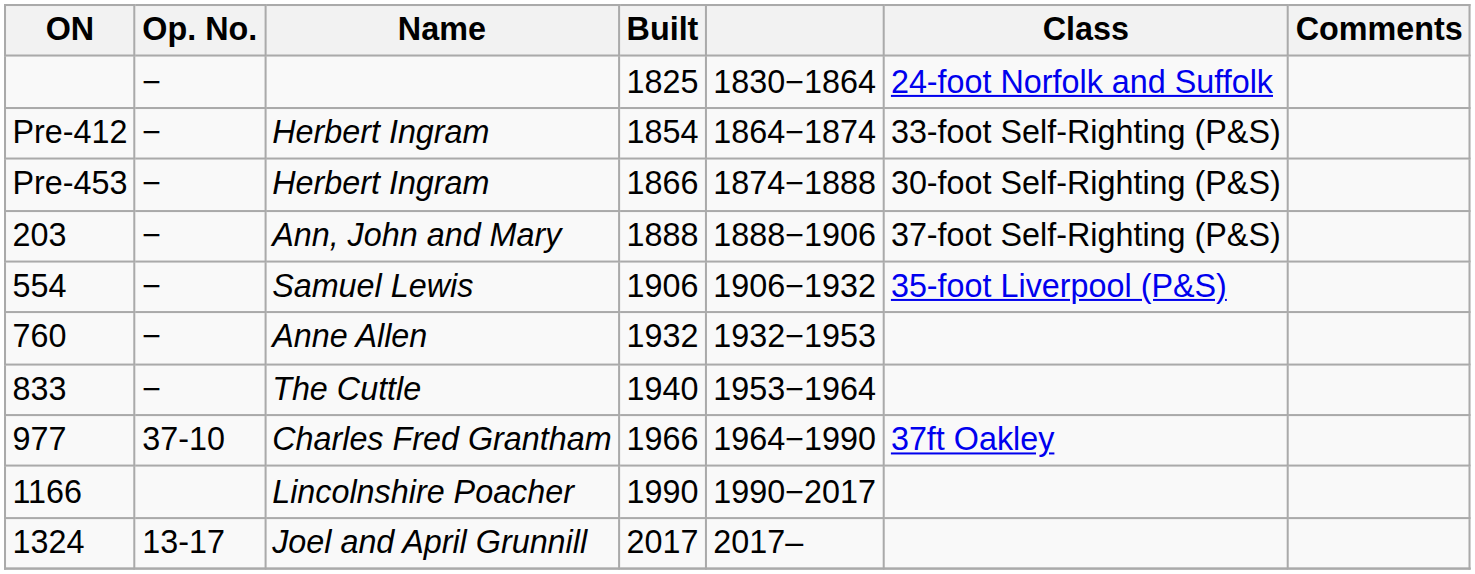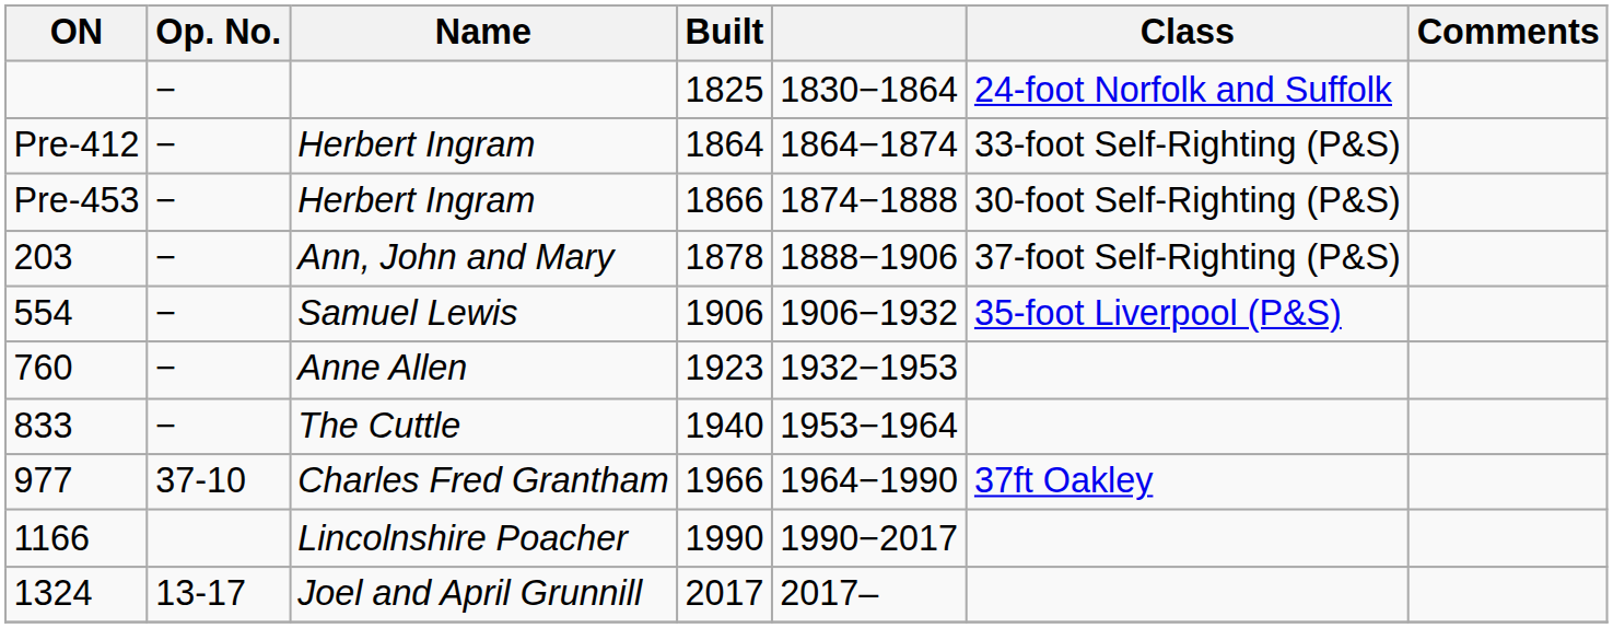Pre-412 / Herbert Ingram | Built: 1854 -> 1864
Ann, John and Mary | Built: 1888 -> 1878
Anne Allen | Built: 1932 -> 1923
